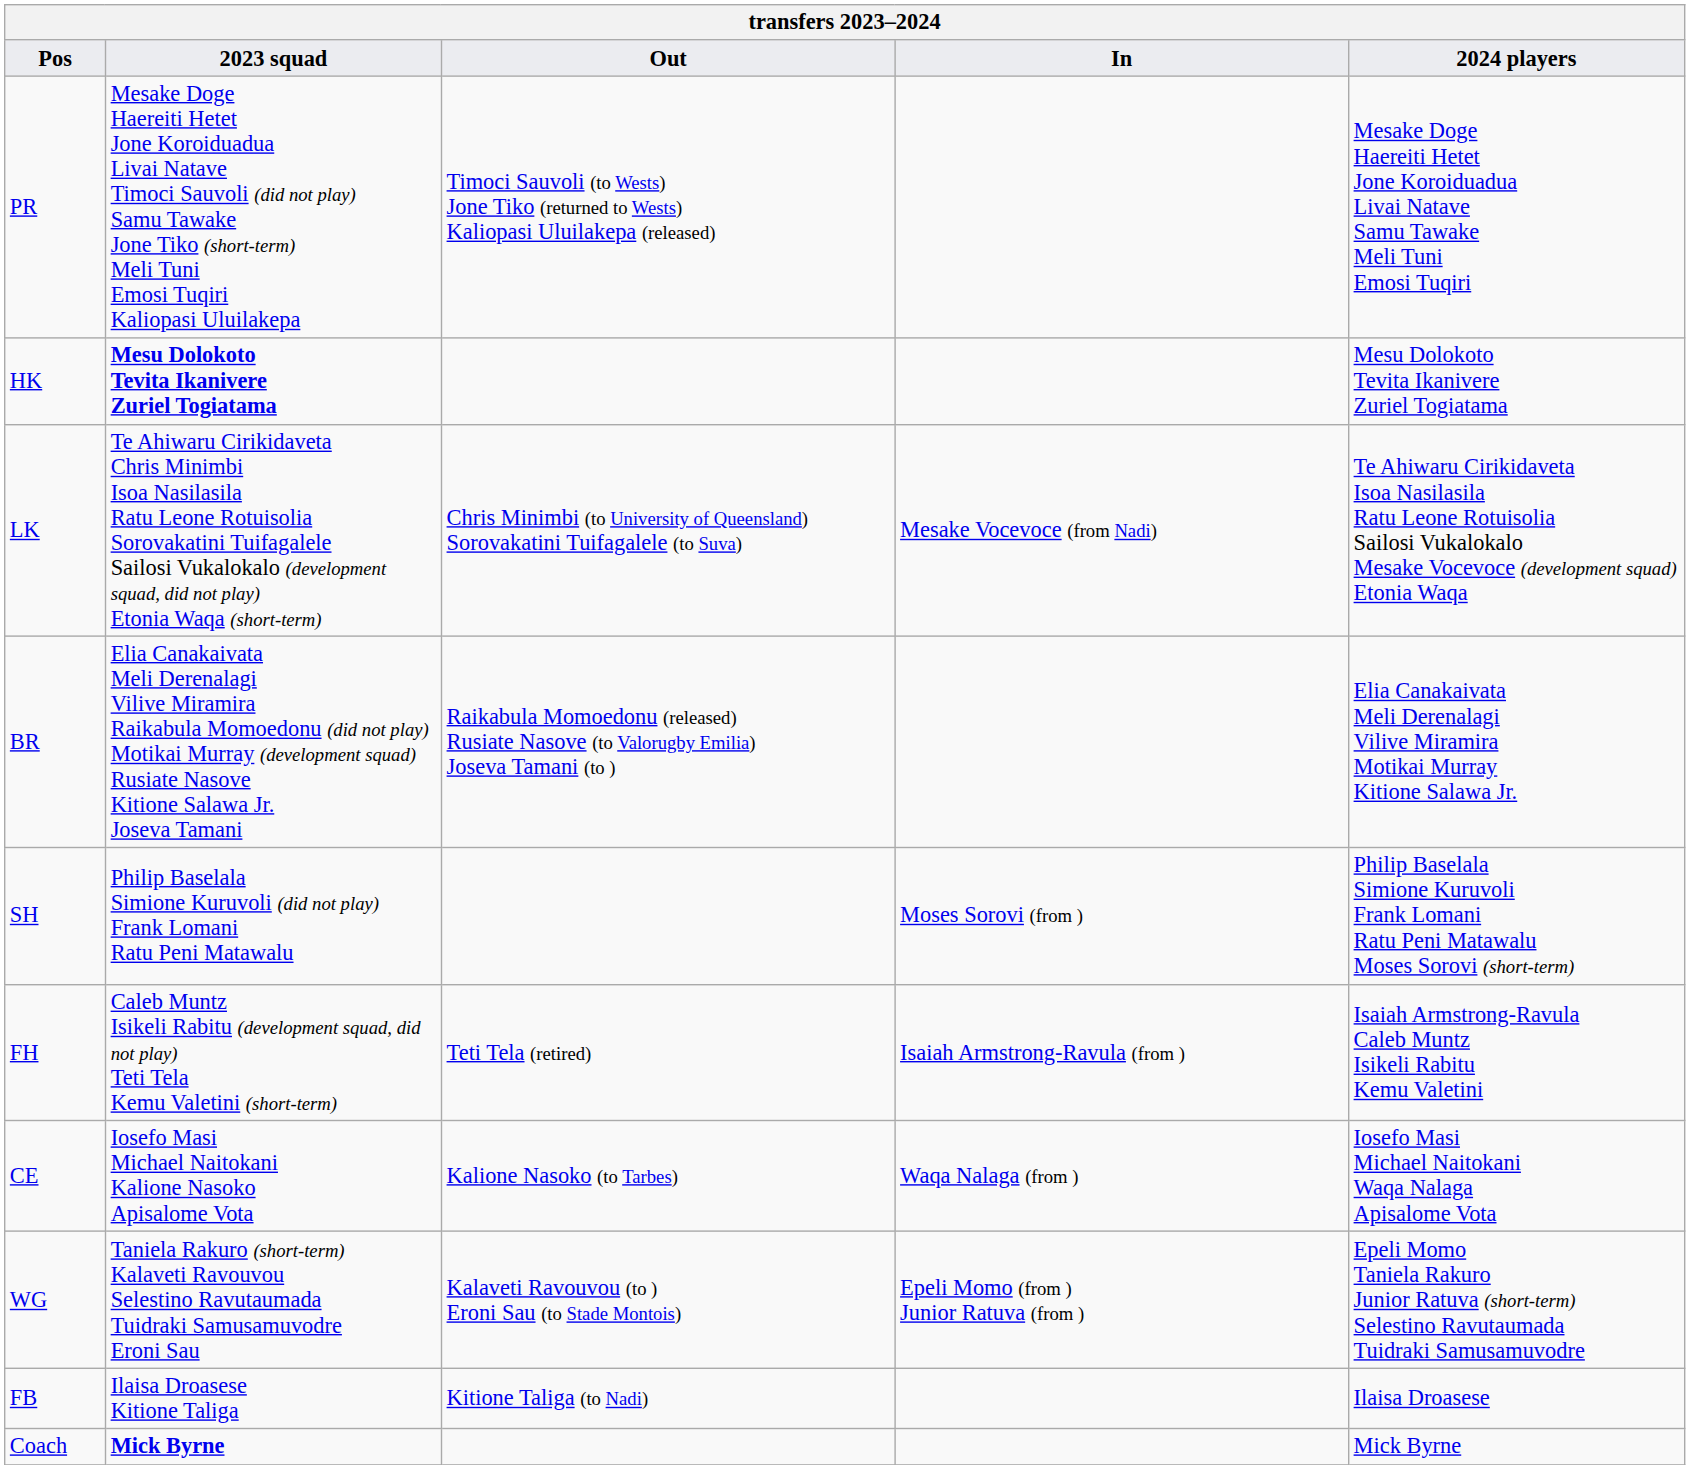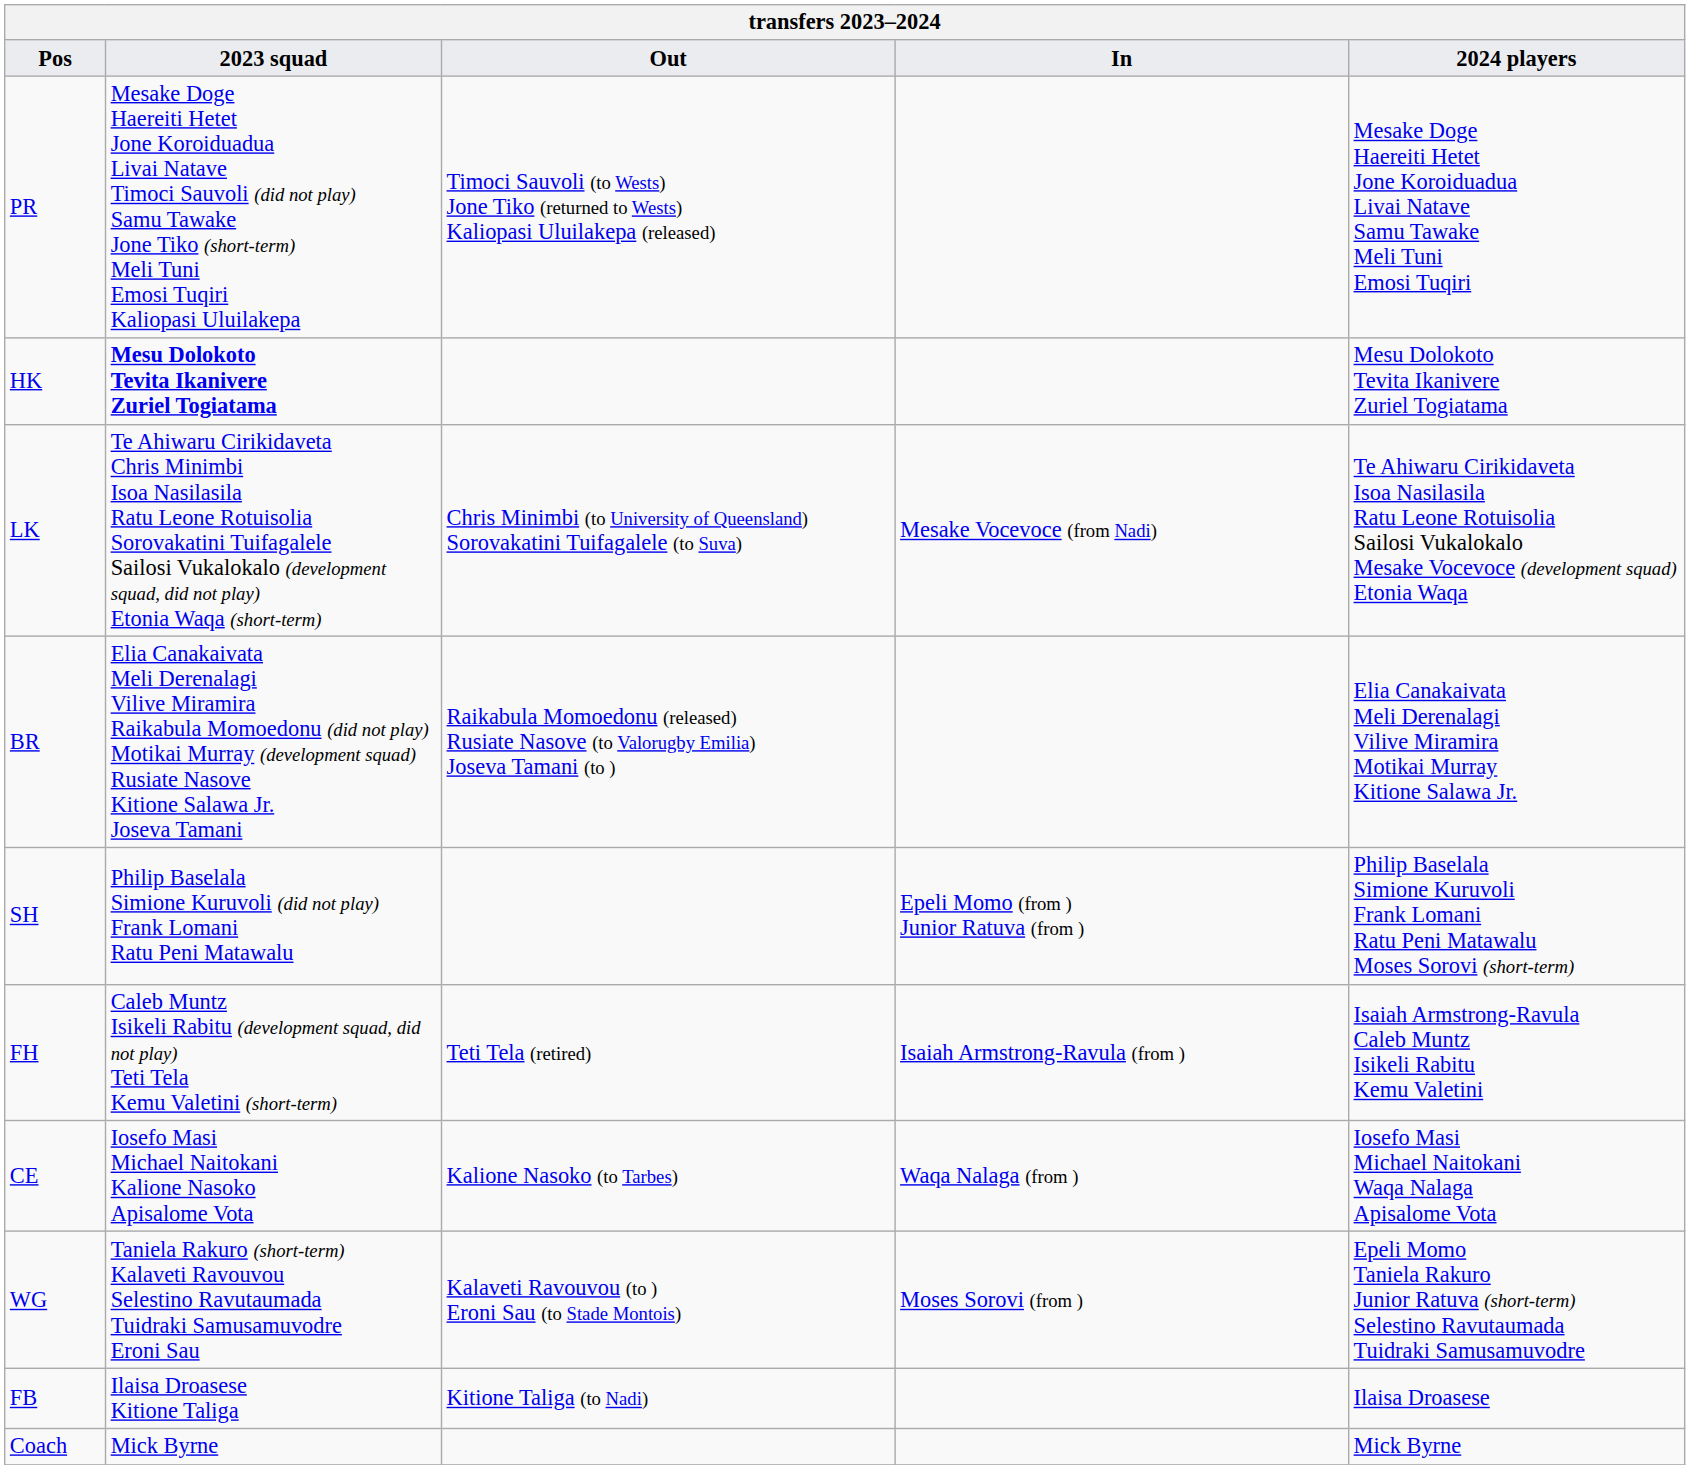SH | In: Moses Sorovi (from ) -> Epeli Momo (from ) Junior Ratuva (from )
WG | In: Epeli Momo (from ) Junior Ratuva (from ) -> Moses Sorovi (from )
Coach | 2023 squad: bold -> normal
